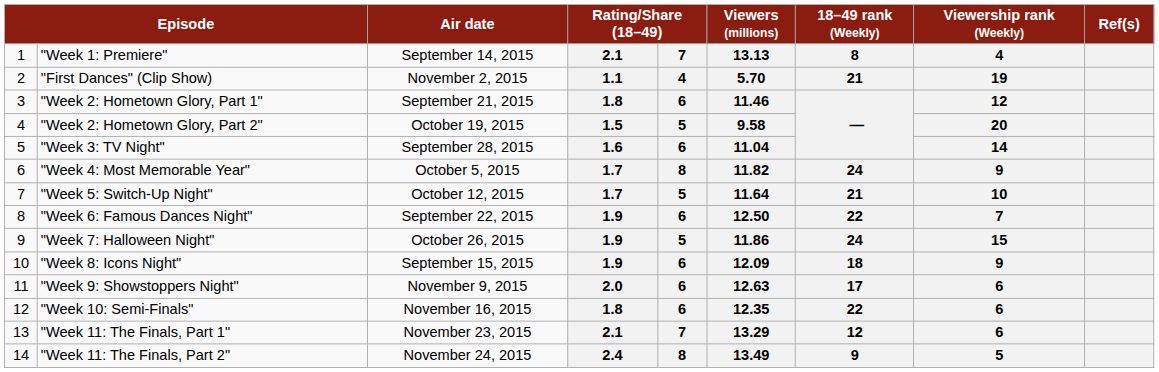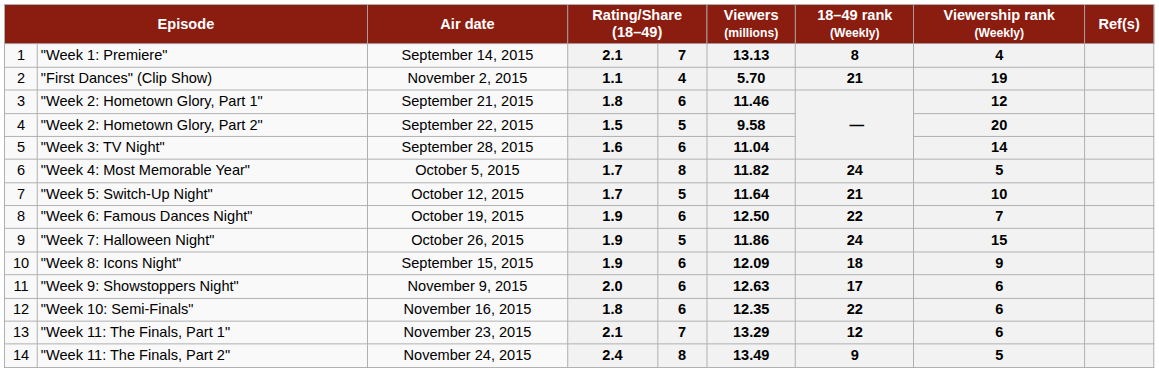"Week 2: Hometown Glory, Part 2" | Air date: October 19, 2015 -> September 22, 2015
"Week 4: Most Memorable Year" | Viewership rank (Weekly): 9 -> 5
"Week 6: Famous Dances Night" | Air date: September 22, 2015 -> October 19, 2015
